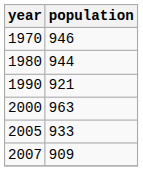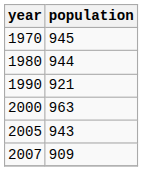1970 | population: 946 -> 945
2005 | population: 933 -> 943
